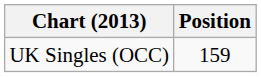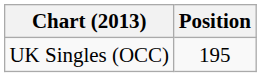UK Singles (OCC) | Position: 159 -> 195
